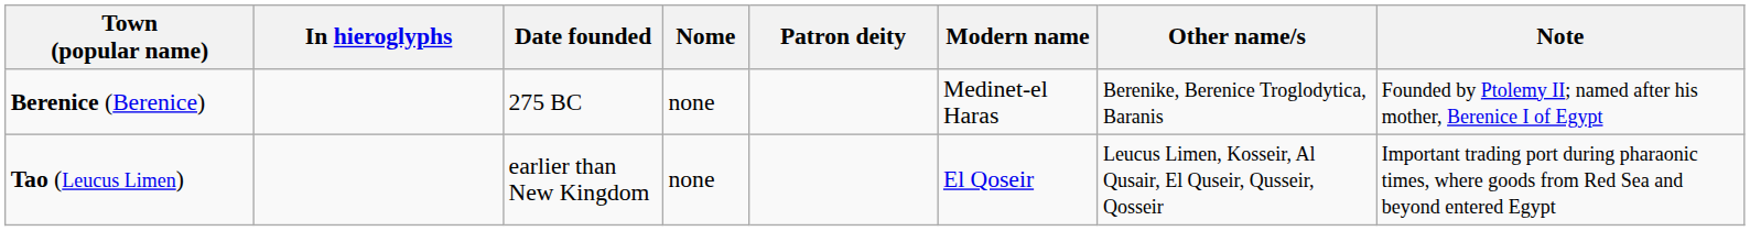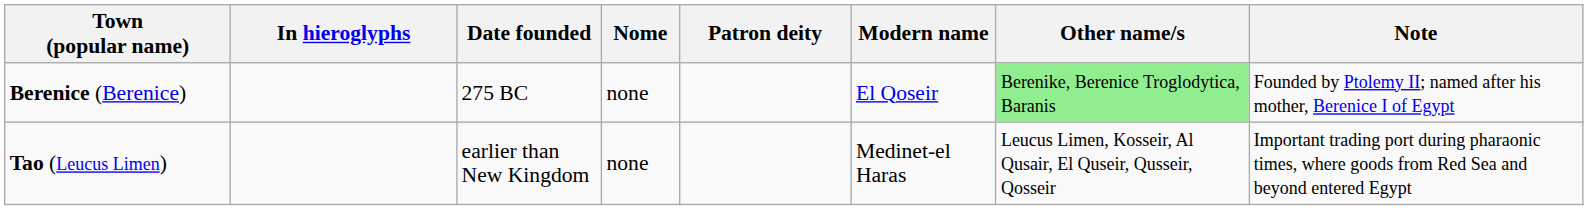Berenice (Berenice) | Modern name: Medinet-el Haras -> El Qoseir
Berenice (Berenice) | Other name/s: no background -> lightgreen background
Tao (Leucus Limen) | Modern name: El Qoseir -> Medinet-el Haras
